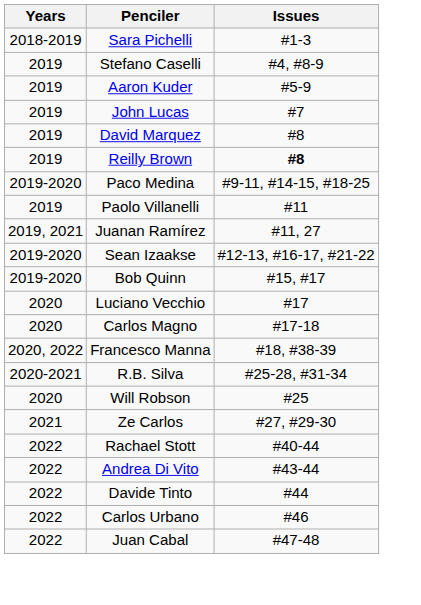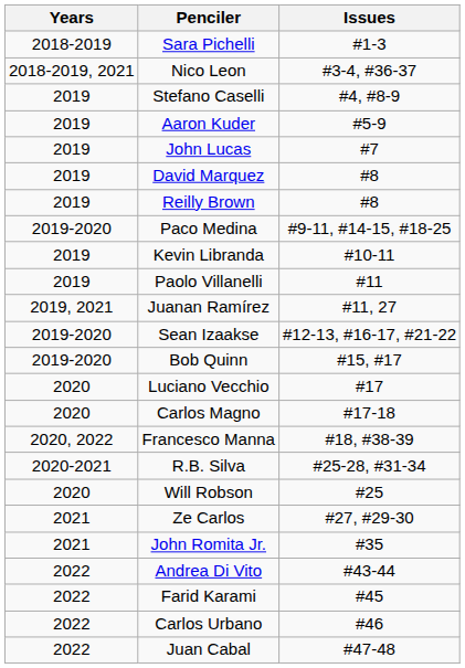+ row: 2018-2019, 2021 | Nico Leon | #3-4, #36-37
Reilly Brown | Issues: bold -> normal
+ row: 2019 | Kevin Libranda | #10-11
+ row: 2021 | John Romita Jr. | #35
- row: 2022 | Rachael Stott | #40-44
- row: 2022 | Davide Tinto | #44
+ row: 2022 | Farid Karami | #45
